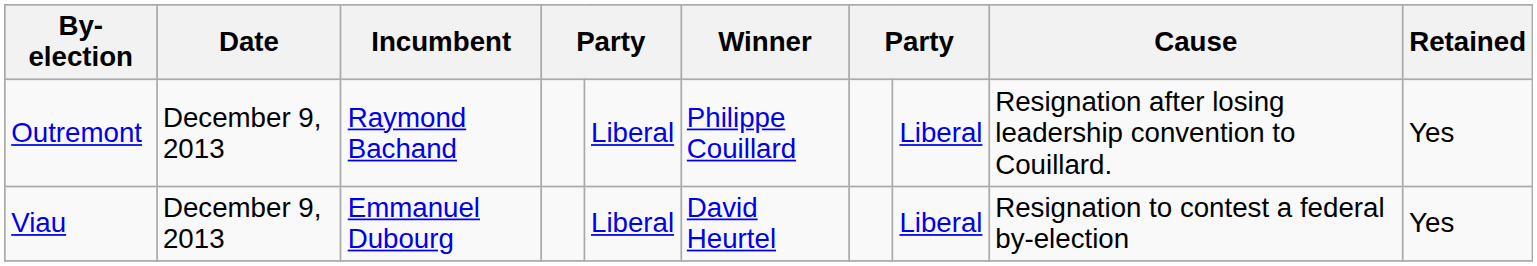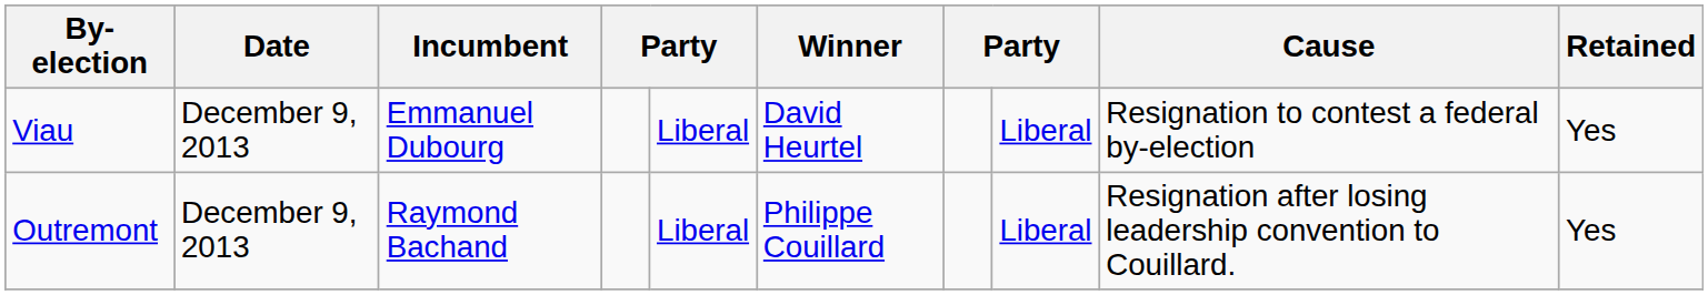rows swapped: Viau <-> Outremont
